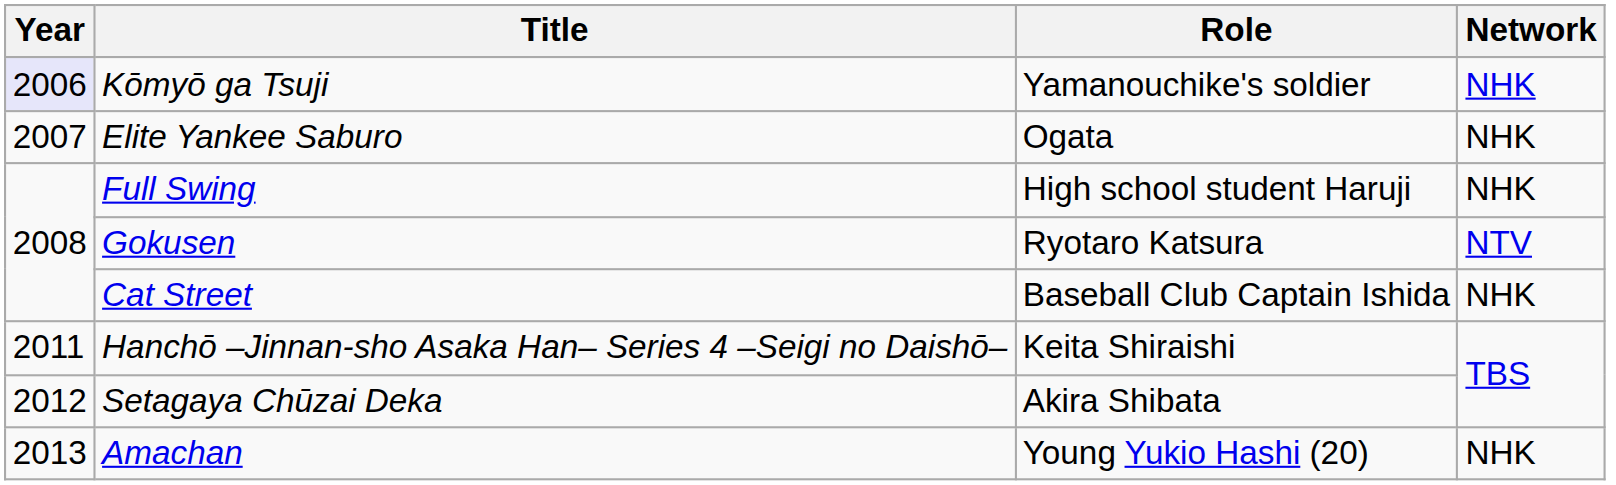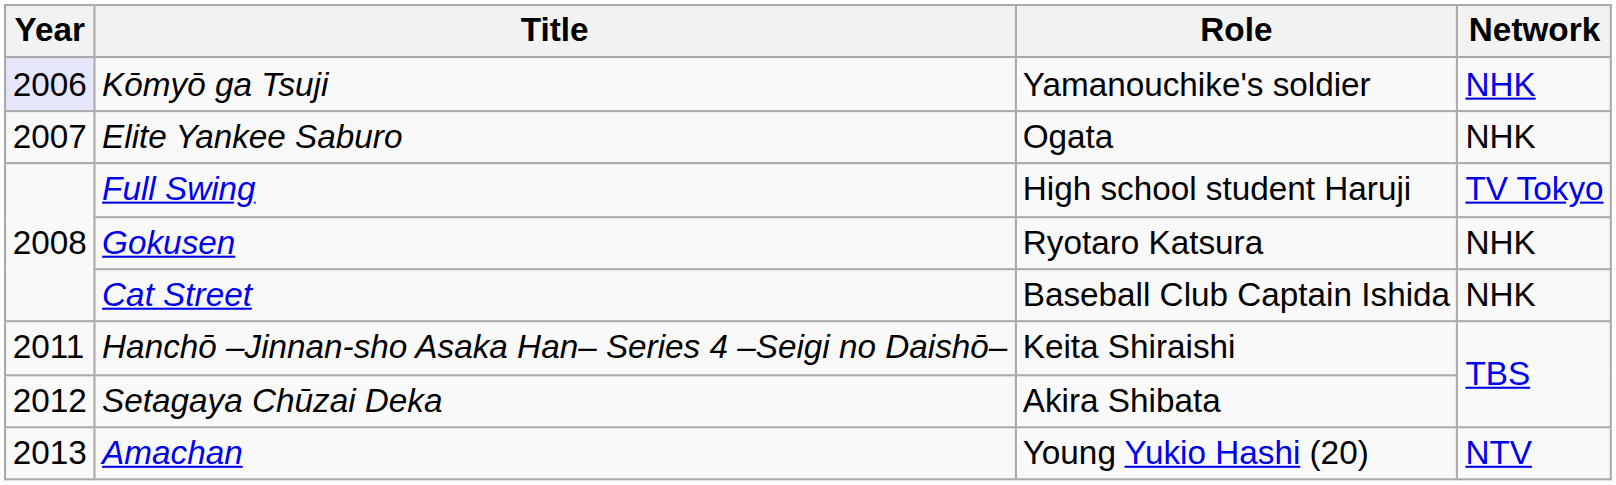Full Swing | Network: NHK -> TV Tokyo
Gokusen | Network: NTV -> NHK
Amachan | Network: NHK -> NTV
